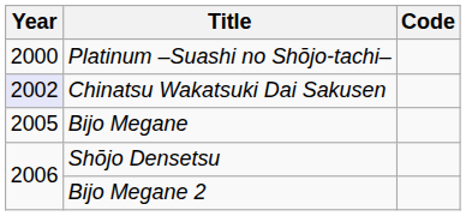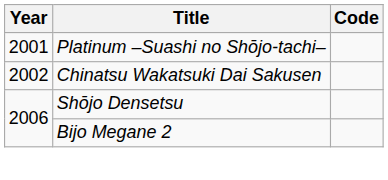Platinum –Suashi no Shōjo-tachi– | Year: 2000 -> 2001
Chinatsu Wakatsuki Dai Sakusen | Year: lavender background -> no background
- row: 2005 | Bijo Megane
